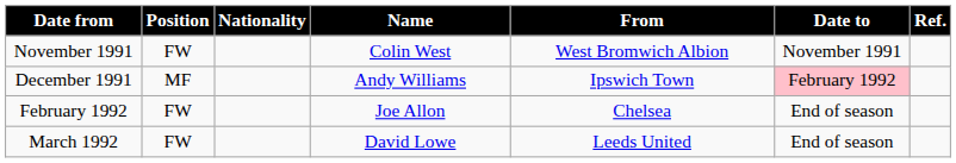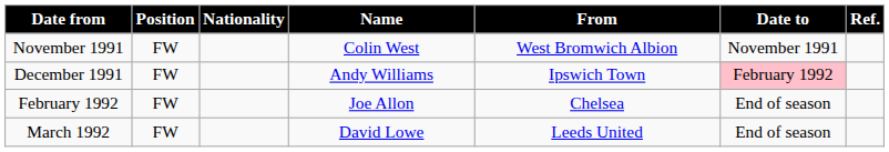December 1991 | Position: MF -> FW
